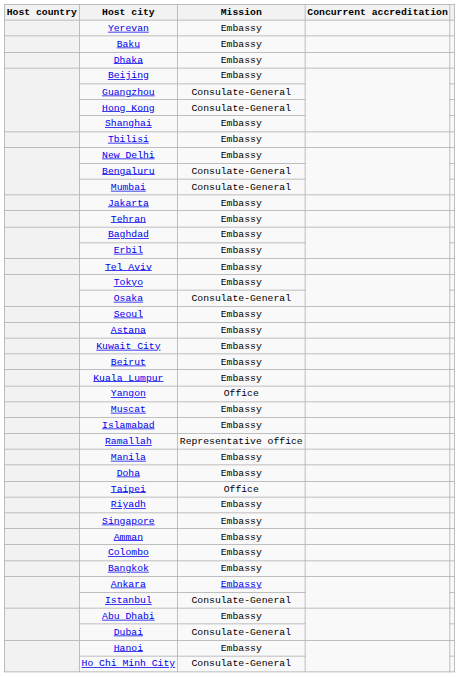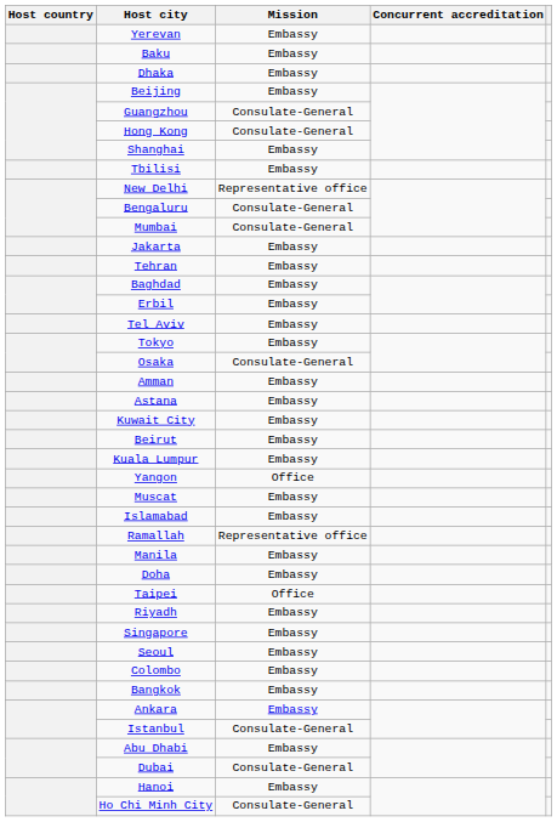New Delhi | Mission: Embassy -> Representative office
rows swapped: Amman <-> Seoul
